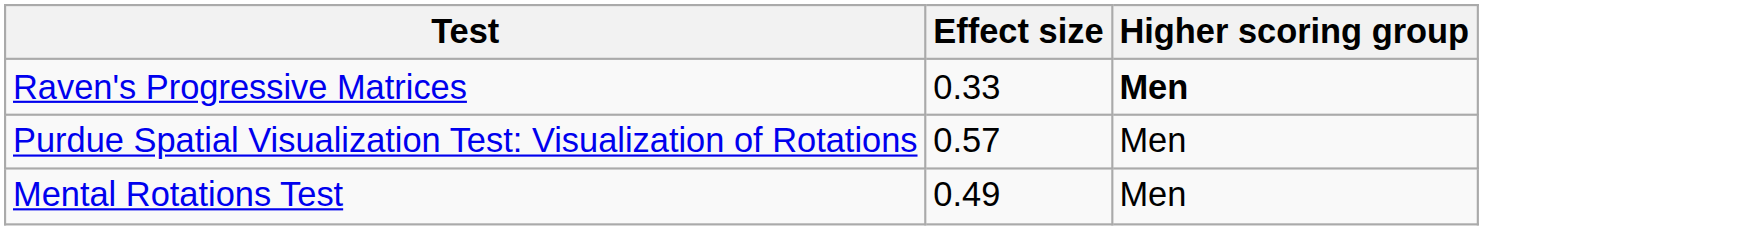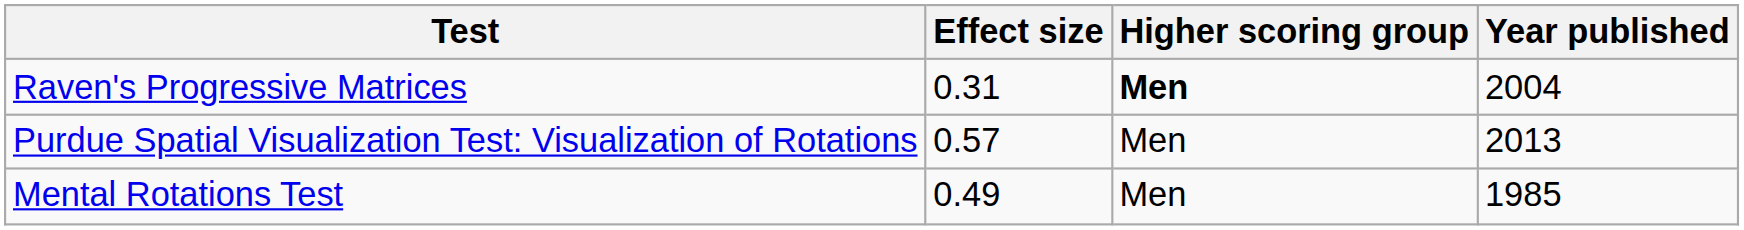+ column: Year published | 2004 | 2013 | 1985
Raven's Progressive Matrices | Effect size: 0.33 -> 0.31
